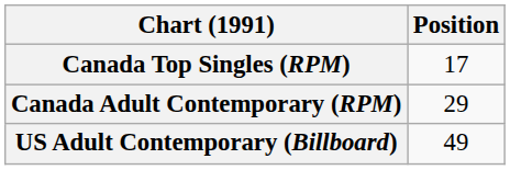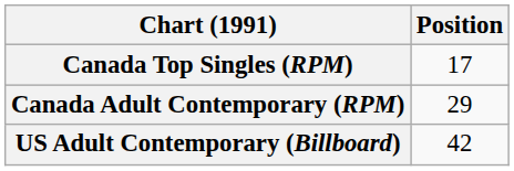US Adult Contemporary (Billboard) | Position: 49 -> 42
